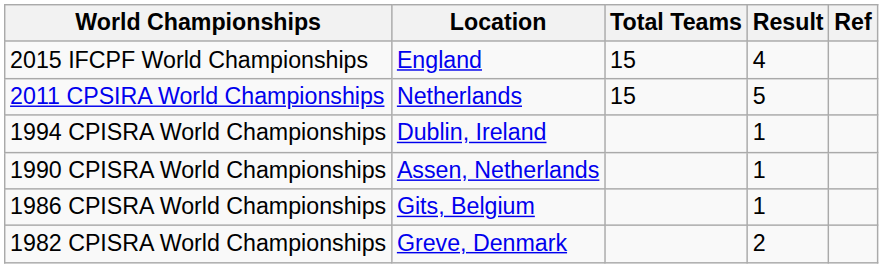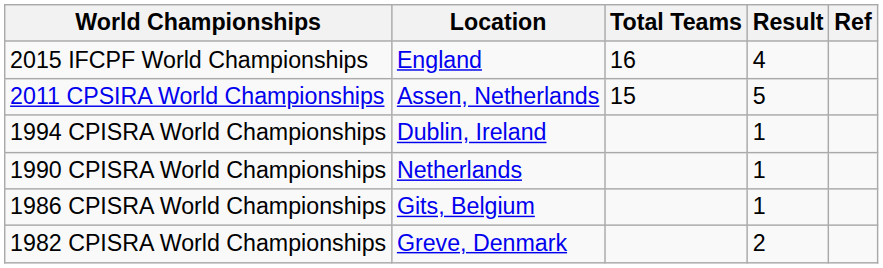2015 IFCPF World Championships | Total Teams: 15 -> 16
2011 CPSIRA World Championships | Location: Netherlands -> Assen, Netherlands
1990 CPISRA World Championships | Location: Assen, Netherlands -> Netherlands
